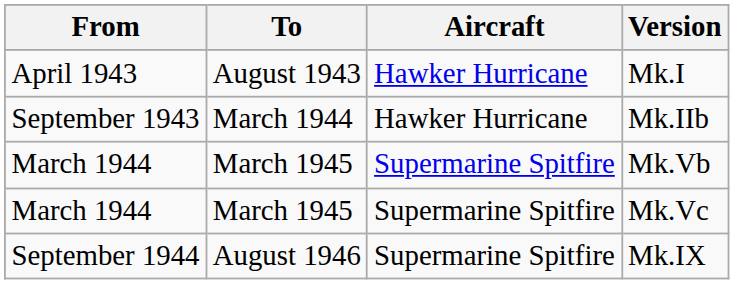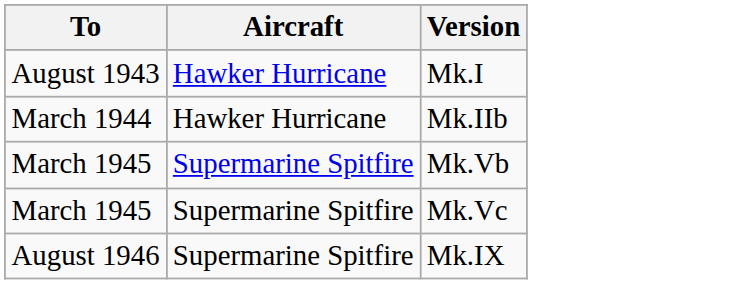- column: From | April 1943 | September 1943 | March 1944 | March 1944 | September 1944
